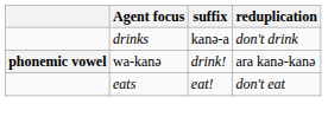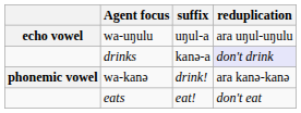+ row: echo vowel | wa-uŋulu | uŋul-a | ara uŋul-uŋulu
drinks | reduplication: no background -> lavender background
